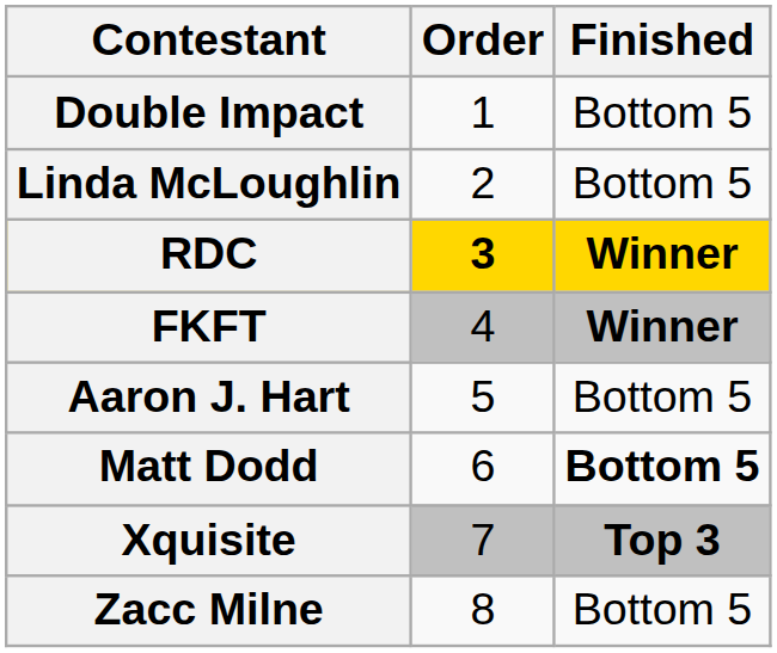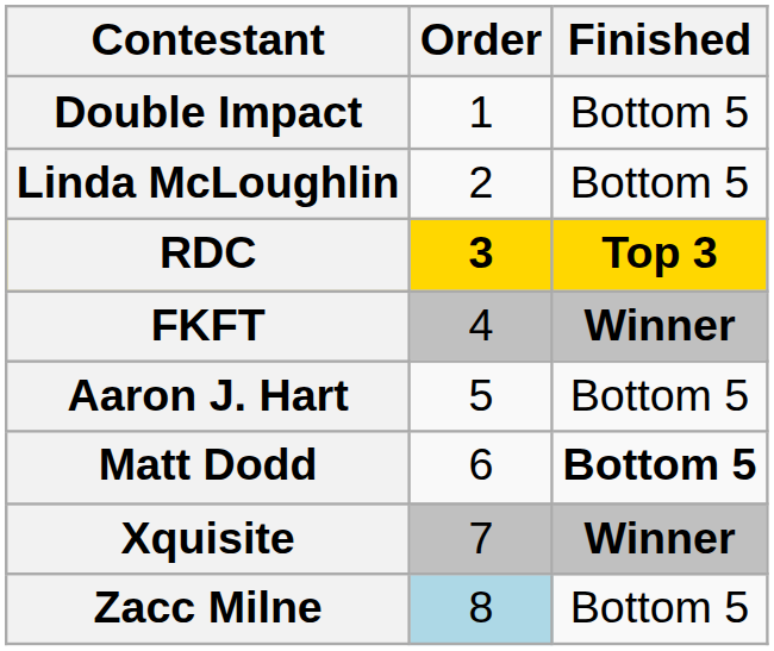RDC | Finished: Winner -> Top 3
Xquisite | Finished: Top 3 -> Winner
Zacc Milne | Order: no background -> lightblue background
